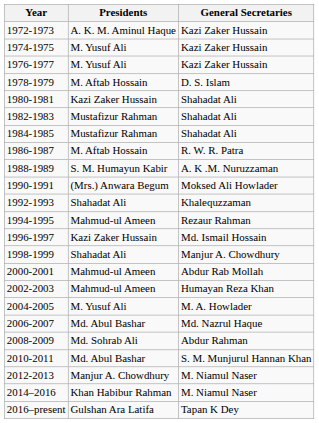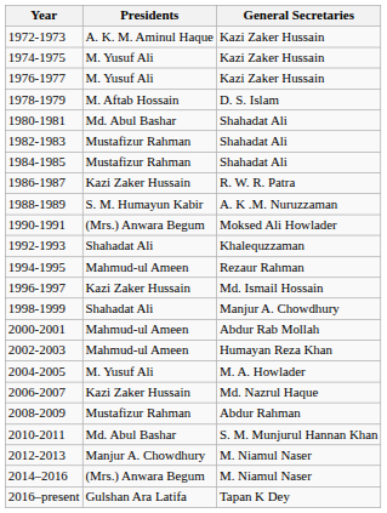1980-1981 | Presidents: Kazi Zaker Hussain -> Md. Abul Bashar
1986-1987 | Presidents: M. Aftab Hossain -> Kazi Zaker Hussain
2006-2007 | Presidents: Md. Abul Bashar -> Kazi Zaker Hussain
2008-2009 | Presidents: Md. Sohrab Ali -> Mustafizur Rahman
2014–2016 | Presidents: Khan Habibur Rahman -> (Mrs.) Anwara Begum
